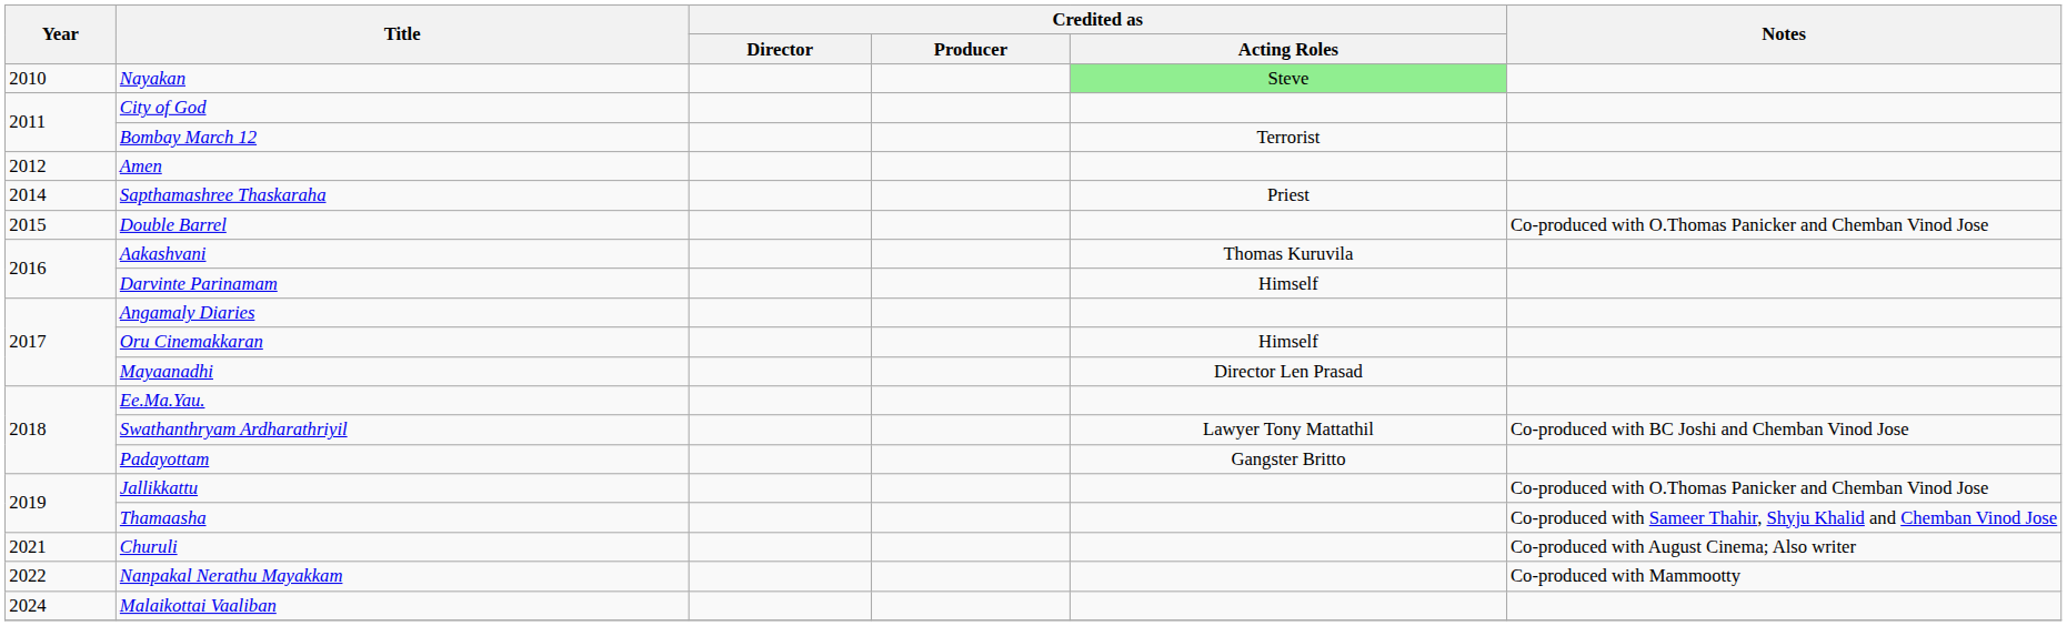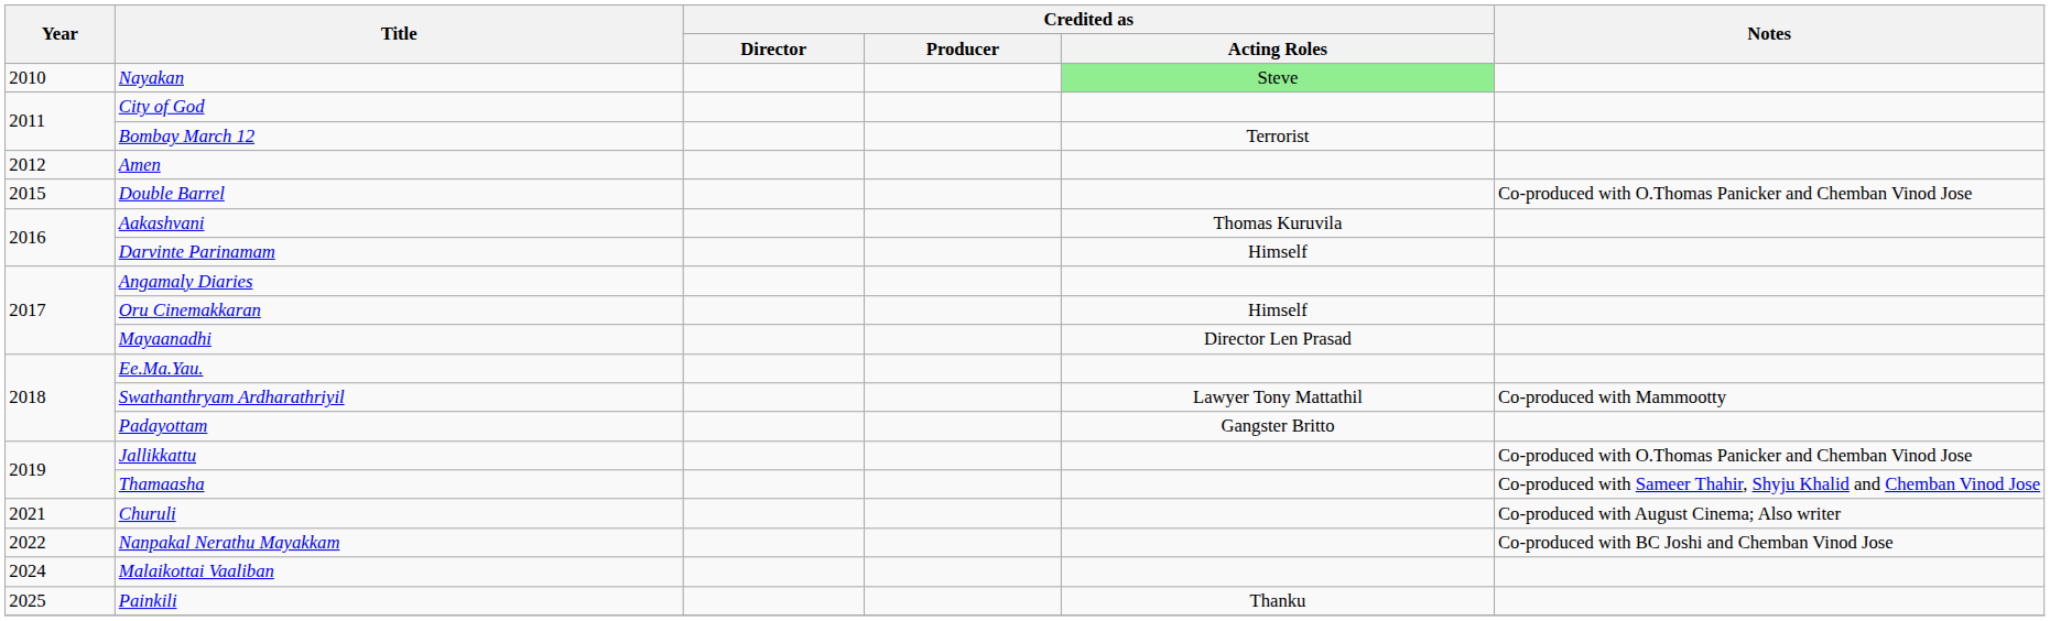- row: 2014 | Sapthamashree Thaskaraha | Priest
Swathanthryam Ardharathriyil | Notes: Co-produced with BC Joshi and Chemban Vinod Jose -> Co-produced with Mammootty
Nanpakal Nerathu Mayakkam | Notes: Co-produced with Mammootty -> Co-produced with BC Joshi and Chemban Vinod Jose
+ row: 2025 | Painkili | Thanku
